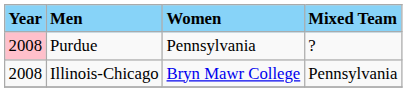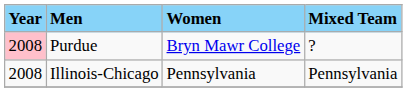Purdue | Women: Pennsylvania -> Bryn Mawr College
Illinois-Chicago | Women: Bryn Mawr College -> Pennsylvania
